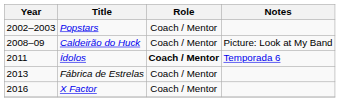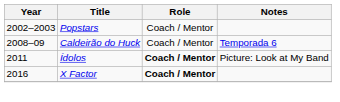Caldeirão do Huck | Notes: Picture: Look at My Band -> Temporada 6
Ídolos | Notes: Temporada 6 -> Picture: Look at My Band
- row: 2013 | Fábrica de Estrelas | Coach / Mentor
X Factor | Role: normal -> bold
